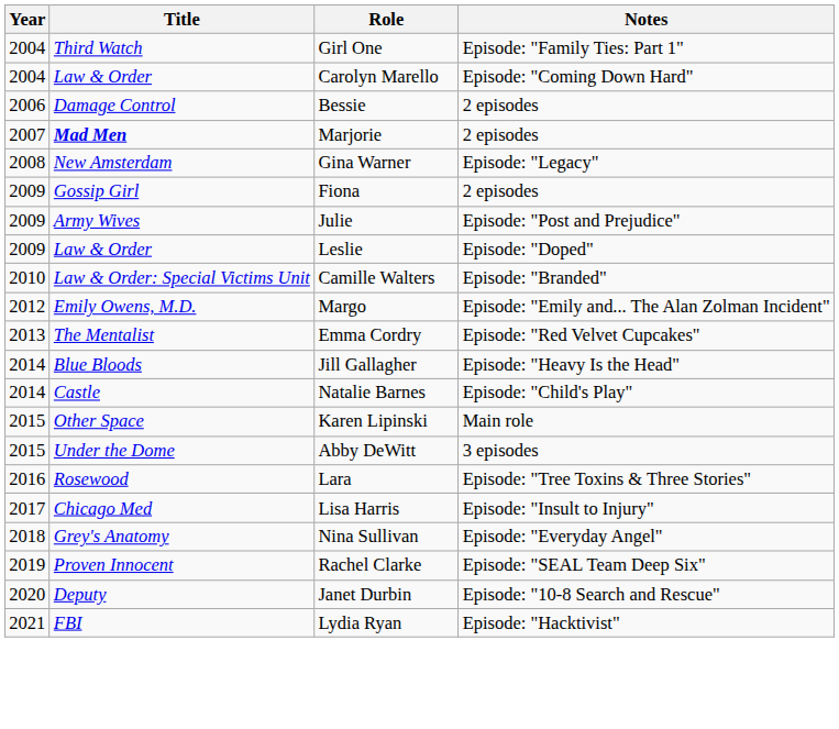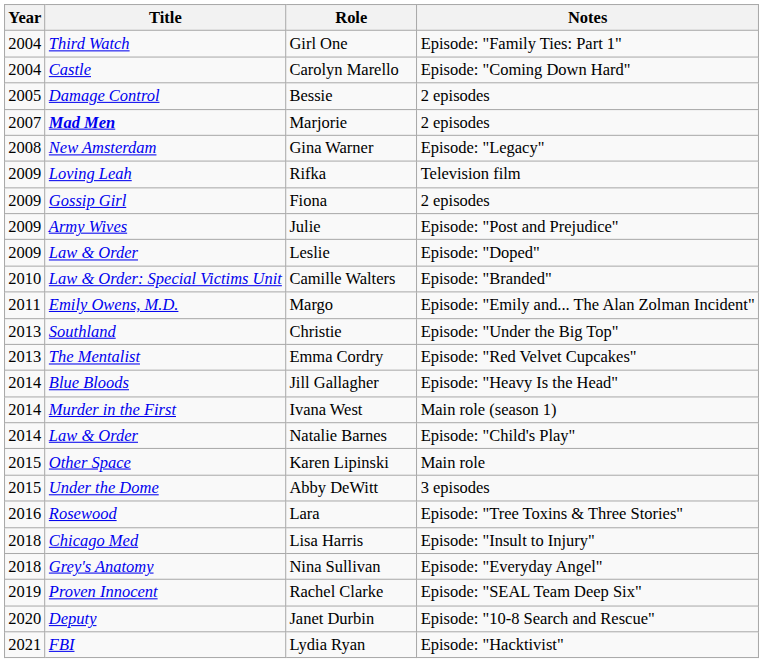Carolyn Marello | Title: Law & Order -> Castle
Bessie | Year: 2006 -> 2005
+ row: 2009 | Loving Leah | Rifka | Television film
Margo | Year: 2012 -> 2011
+ row: 2013 | Southland | Christie | Episode: "Under the Big Top"
+ row: 2014 | Murder in the First | Ivana West | Main role (season 1)
Natalie Barnes | Title: Castle -> Law & Order
Lisa Harris | Year: 2017 -> 2018
